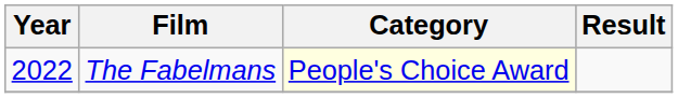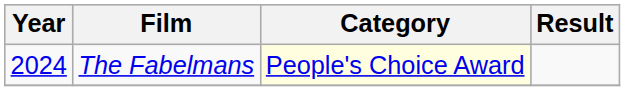The Fabelmans | Year: 2022 -> 2024
